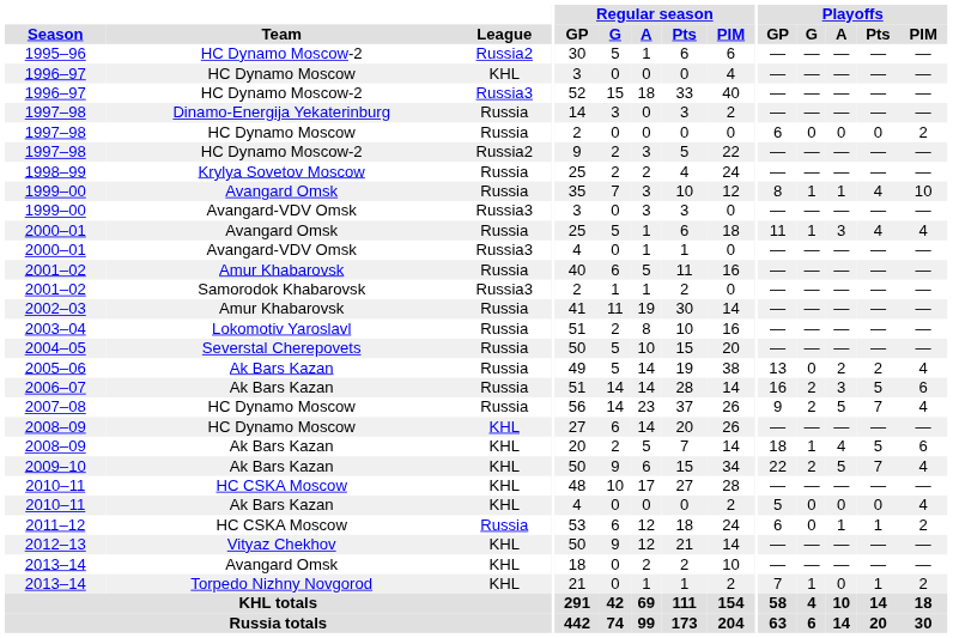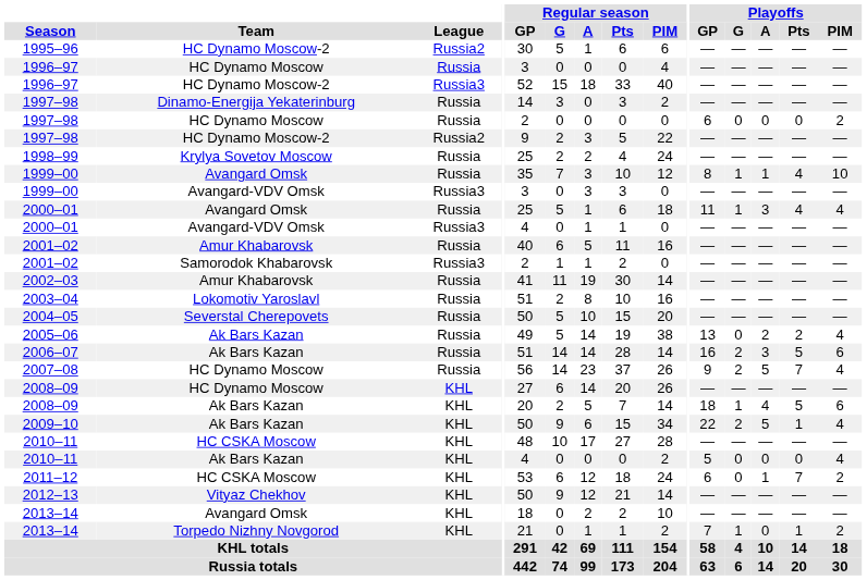1996–97 / HC Dynamo Moscow | League: KHL -> Russia
2009–10 | Playoffs / Pts: 7 -> 1
2011–12 | League: Russia -> KHL
2011–12 | Playoffs / Pts: 1 -> 7
